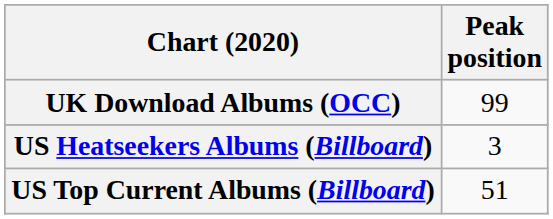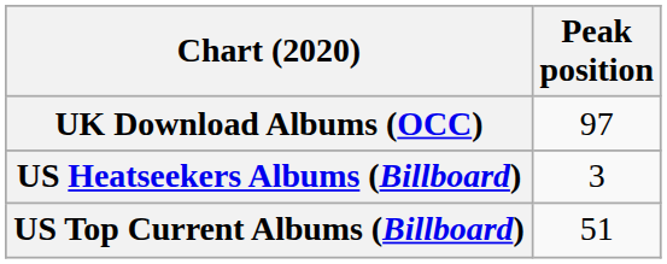UK Download Albums (OCC) | Peak position: 99 -> 97
